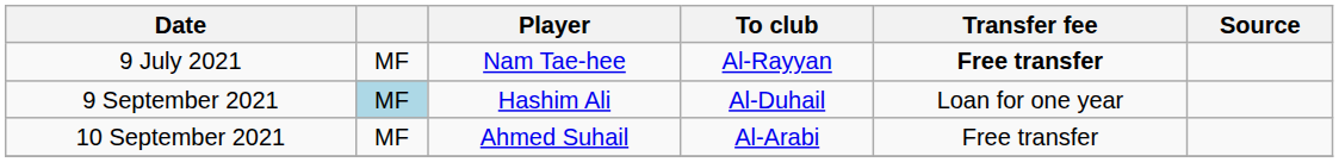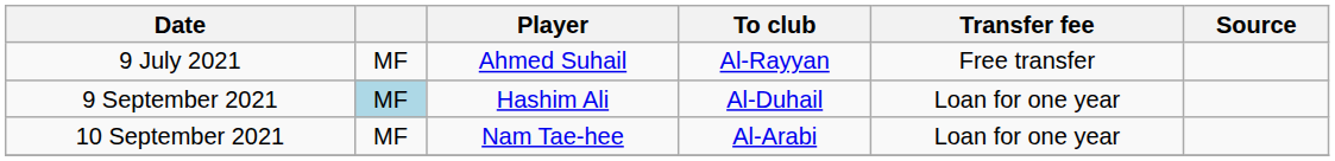9 July 2021 | Player: Nam Tae-hee -> Ahmed Suhail
9 July 2021 | Transfer fee: bold -> normal
10 September 2021 | Player: Ahmed Suhail -> Nam Tae-hee
10 September 2021 | Transfer fee: Free transfer -> Loan for one year
